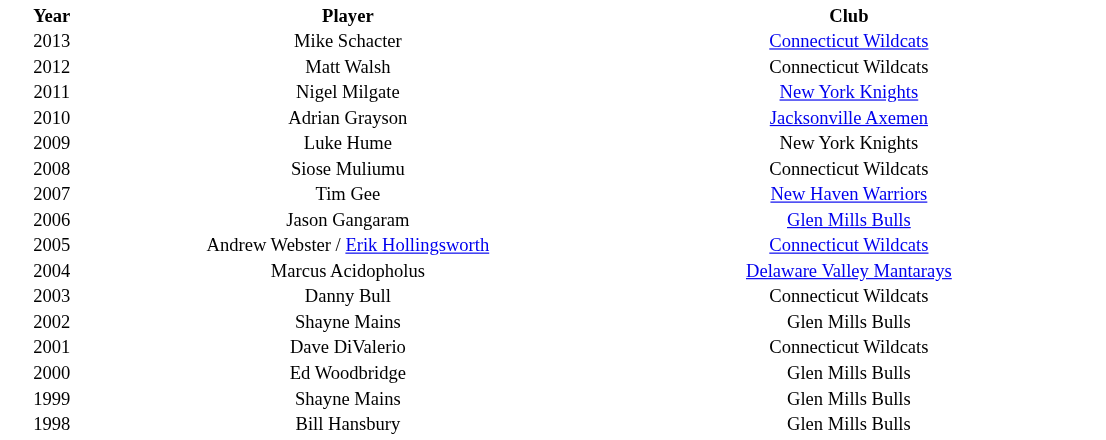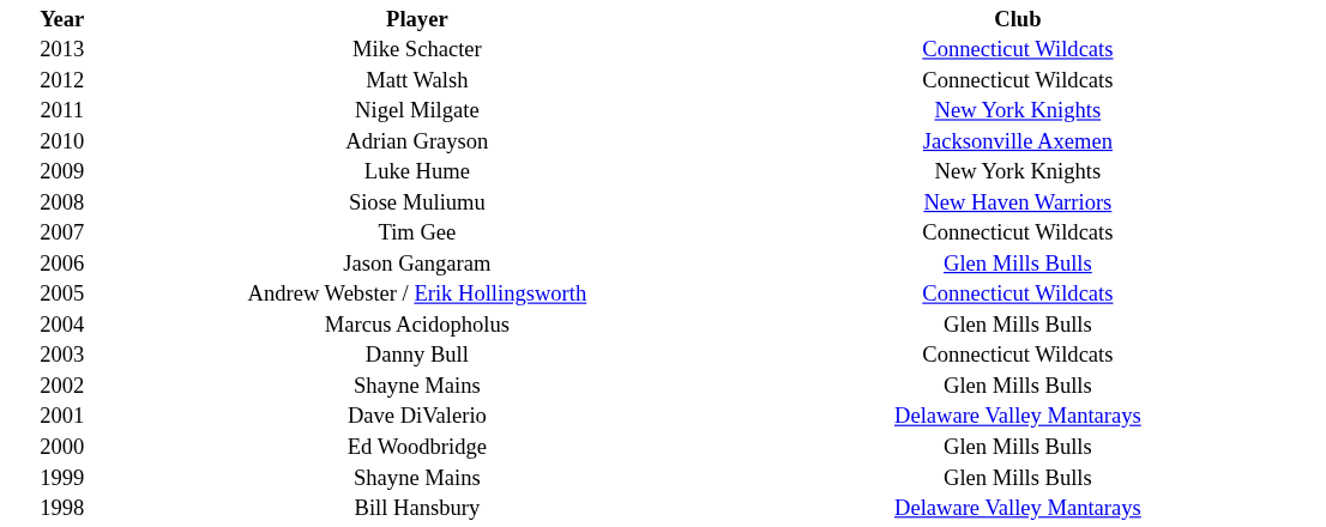Siose Muliumu | Club: Connecticut Wildcats -> New Haven Warriors
Tim Gee | Club: New Haven Warriors -> Connecticut Wildcats
Marcus Acidopholus | Club: Delaware Valley Mantarays -> Glen Mills Bulls
Dave DiValerio | Club: Connecticut Wildcats -> Delaware Valley Mantarays
Bill Hansbury | Club: Glen Mills Bulls -> Delaware Valley Mantarays
